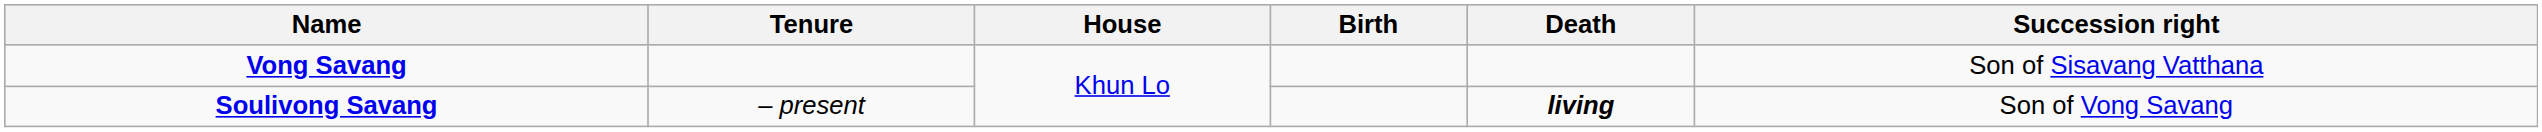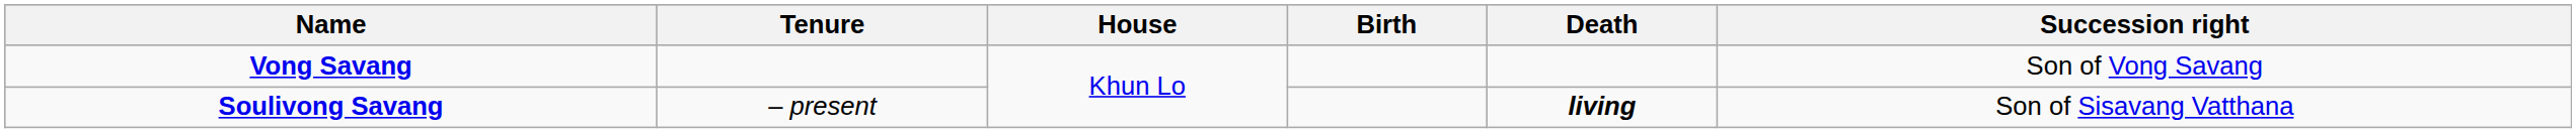Vong Savang | Succession right: Son of Sisavang Vatthana -> Son of Vong Savang
Soulivong Savang | Succession right: Son of Vong Savang -> Son of Sisavang Vatthana
